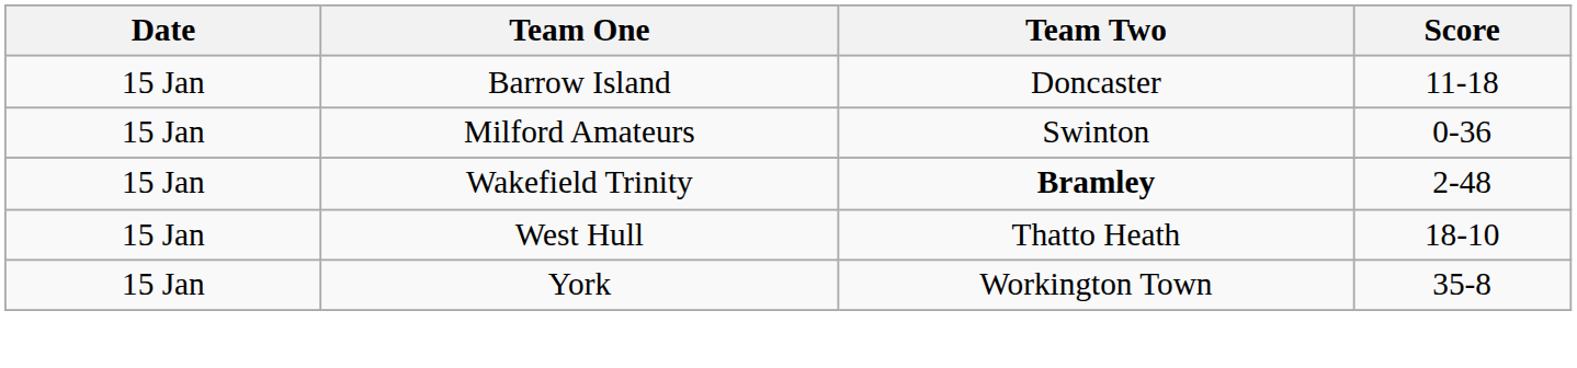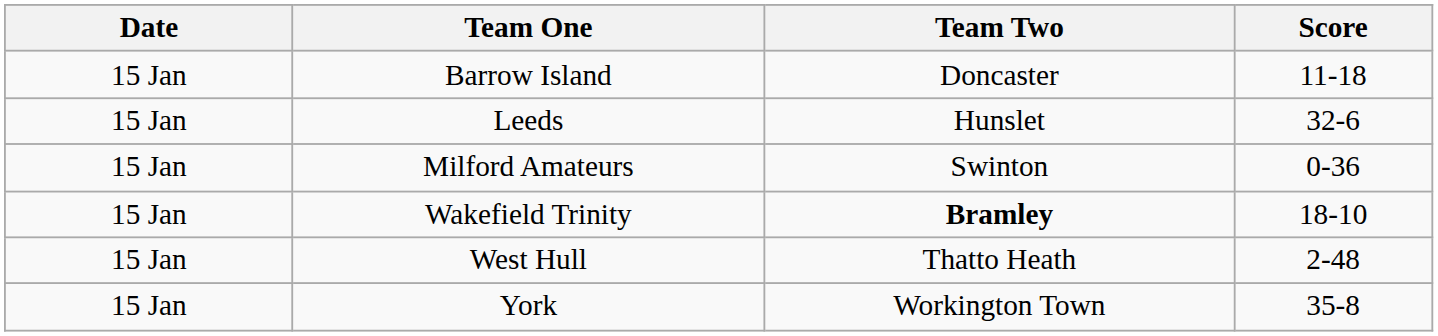+ row: 15 Jan | Leeds | Hunslet | 32-6
Wakefield Trinity | Score: 2-48 -> 18-10
West Hull | Score: 18-10 -> 2-48
